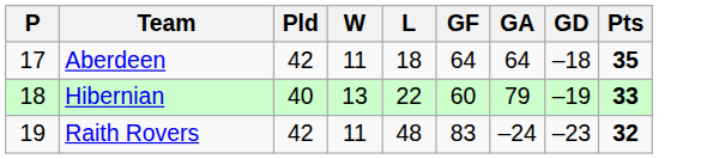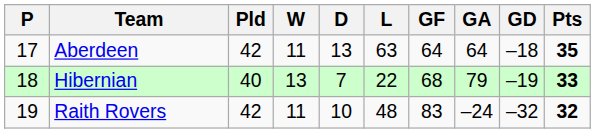+ column: D | 13 | 7 | 10
Aberdeen | L: 18 -> 63
Hibernian | GF: 60 -> 68
Raith Rovers | GD: –23 -> –32
